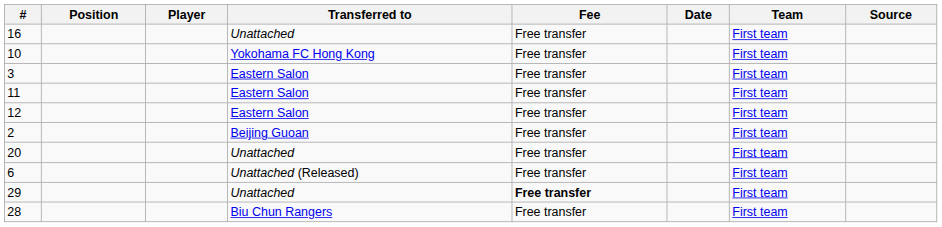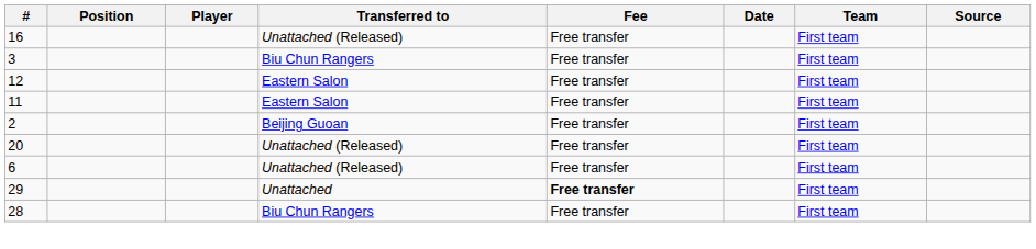16 | Transferred to: Unattached -> Unattached (Released)
- row: 10 | Yokohama FC Hong Kong | Free transfer | First team
3 | Transferred to: Eastern Salon -> Biu Chun Rangers
rows swapped: 11 <-> 12
20 | Transferred to: Unattached -> Unattached (Released)
